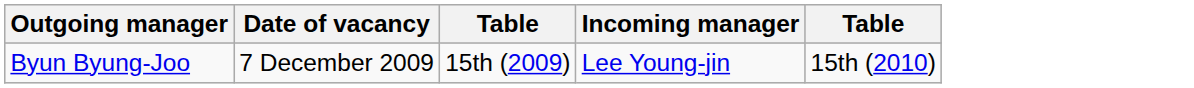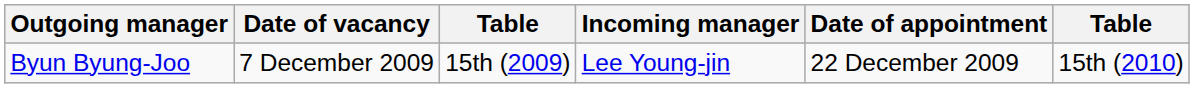+ column: Date of appointment | 22 December 2009
